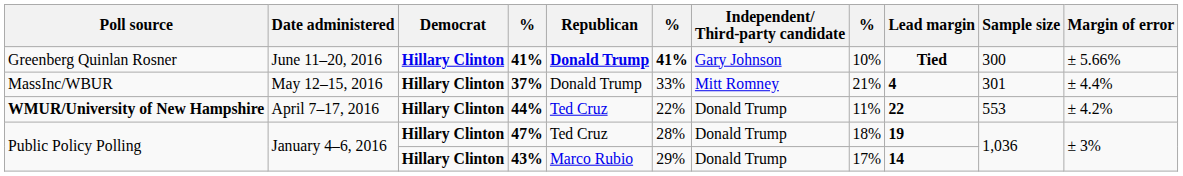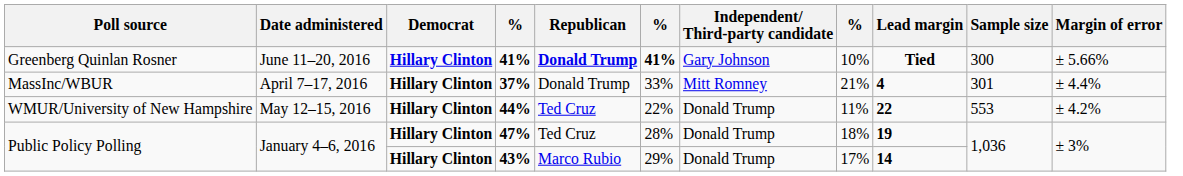37% | Date administered: May 12–15, 2016 -> April 7–17, 2016
44% | Poll source: bold -> normal
44% | Date administered: April 7–17, 2016 -> May 12–15, 2016
